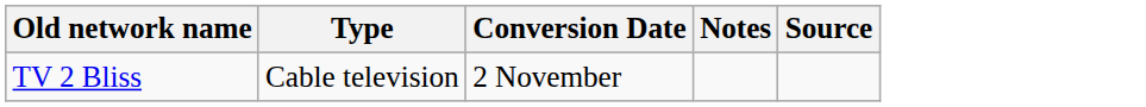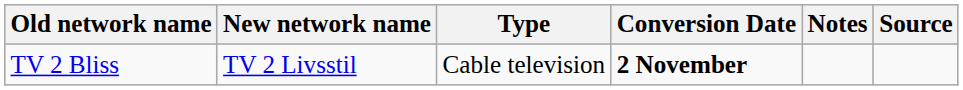+ column: New network name | TV 2 Livsstil
TV 2 Bliss | Conversion Date: normal -> bold
